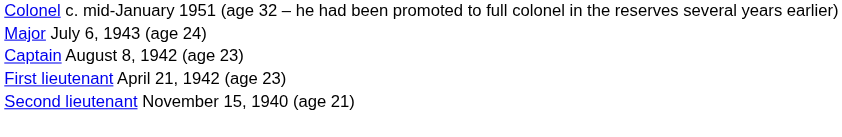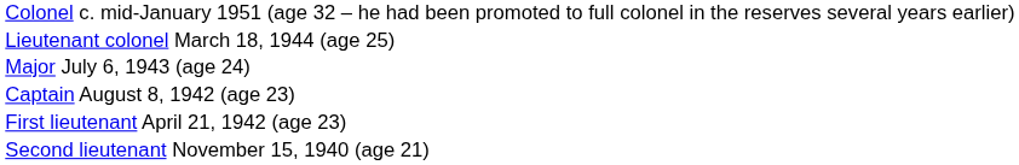+ row: Lieutenant colonel March 18, 1944 (age 25)
